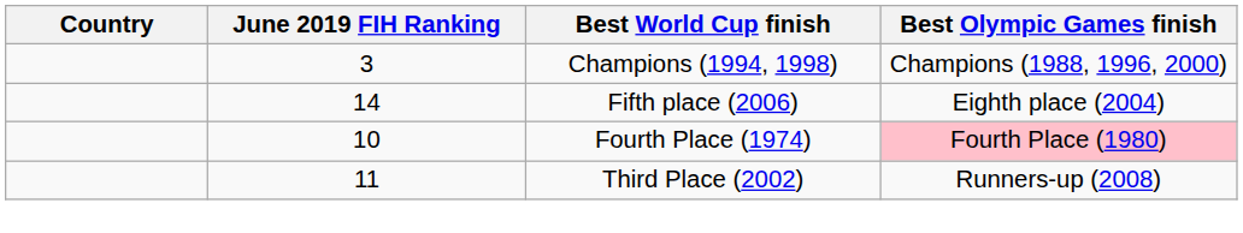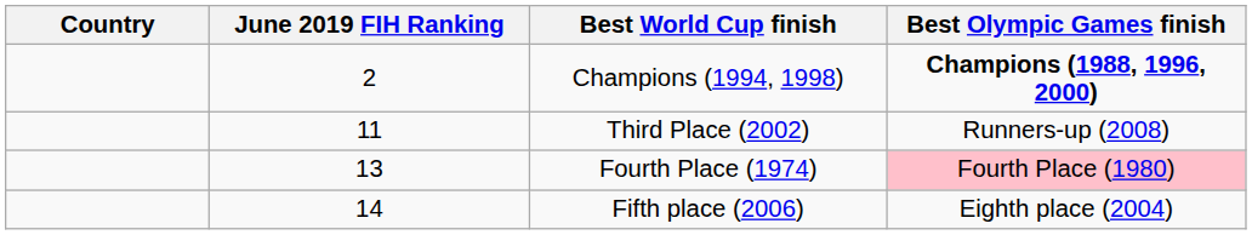Champions (1994, 1998) | June 2019 FIH Ranking: 3 -> 2
Champions (1994, 1998) | Best Olympic Games finish: normal -> bold
rows swapped: Third Place (2002) <-> Fifth place (2006)
Fourth Place (1974) | June 2019 FIH Ranking: 10 -> 13
